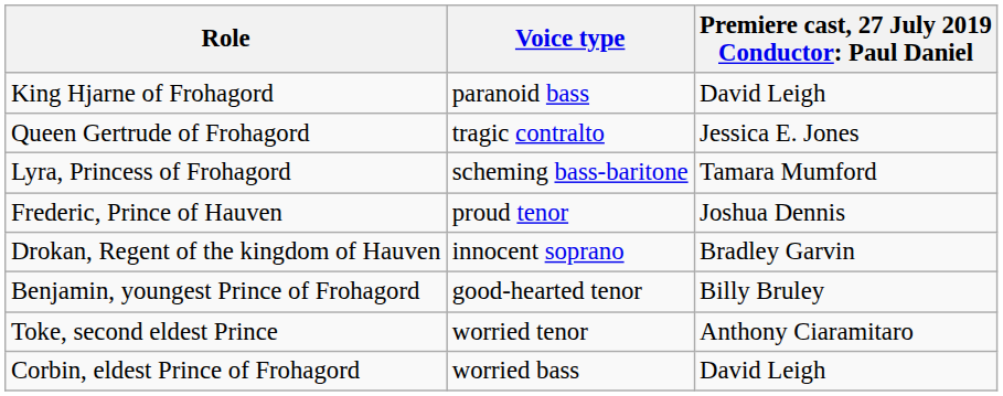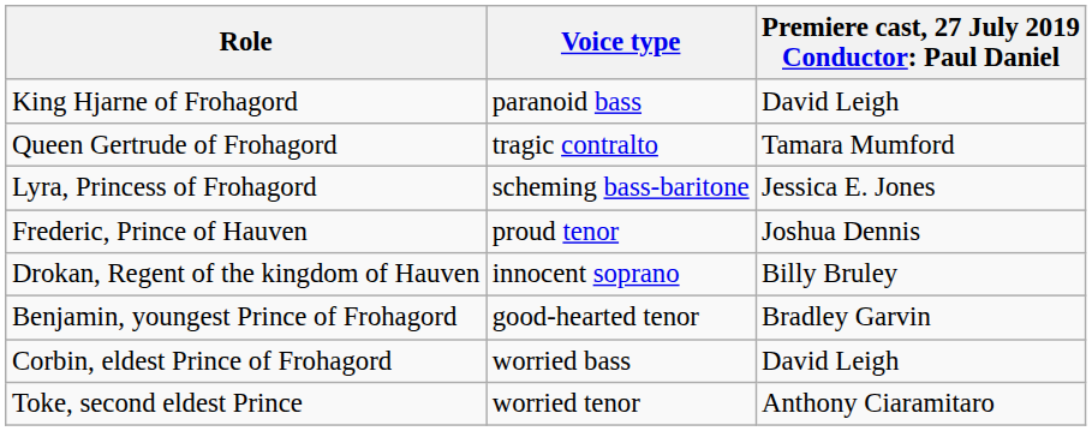Queen Gertrude of Frohagord | column 3: Jessica E. Jones -> Tamara Mumford
Lyra, Princess of Frohagord | column 3: Tamara Mumford -> Jessica E. Jones
Drokan, Regent of the kingdom of Hauven | column 3: Bradley Garvin -> Billy Bruley
Benjamin, youngest Prince of Frohagord | column 3: Billy Bruley -> Bradley Garvin
rows swapped: Corbin, eldest Prince of Frohagord <-> Toke, second eldest Prince
